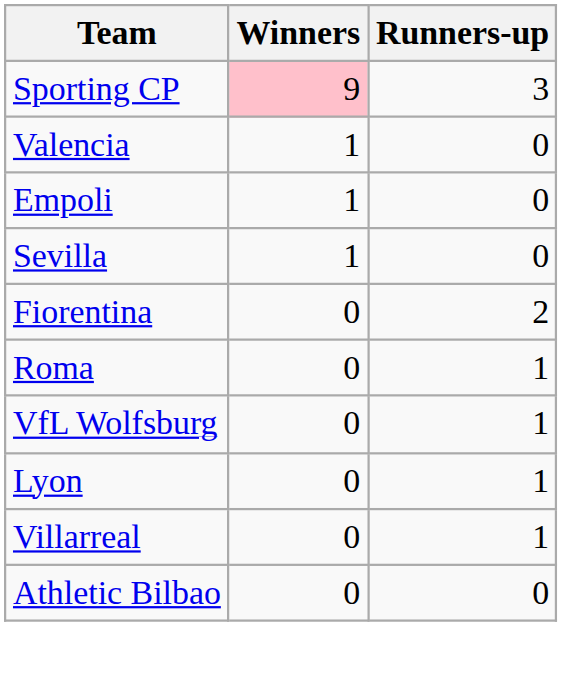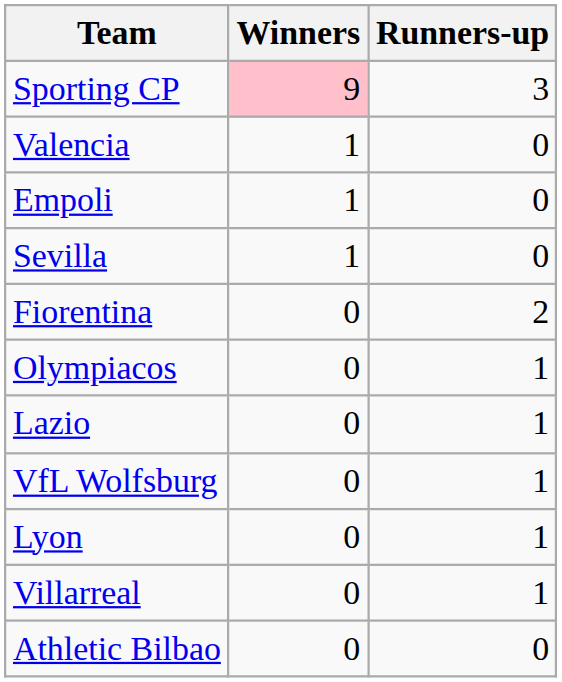+ row: Olympiacos | 0 | 1
+ row: Lazio | 0 | 1
- row: Roma | 0 | 1
